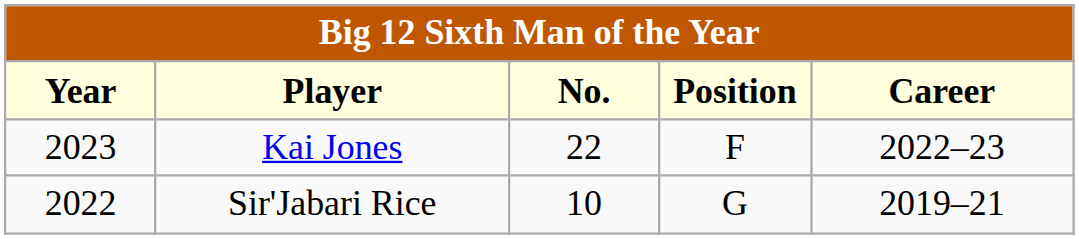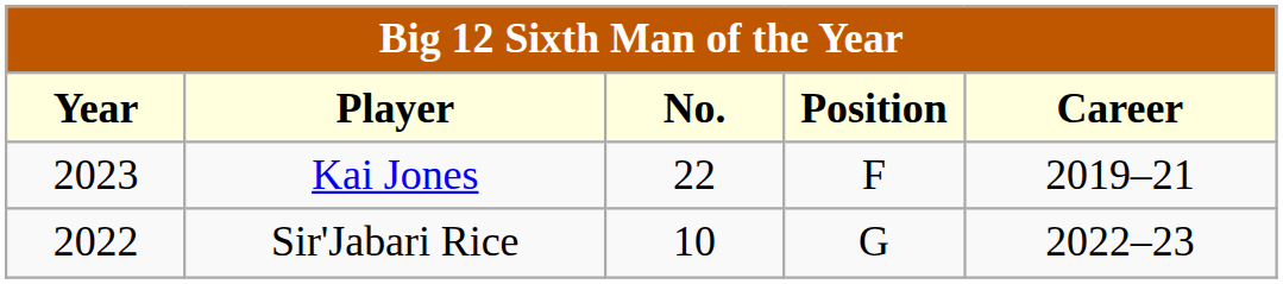Kai Jones | Career: 2022–23 -> 2019–21
Sir'Jabari Rice | Career: 2019–21 -> 2022–23
